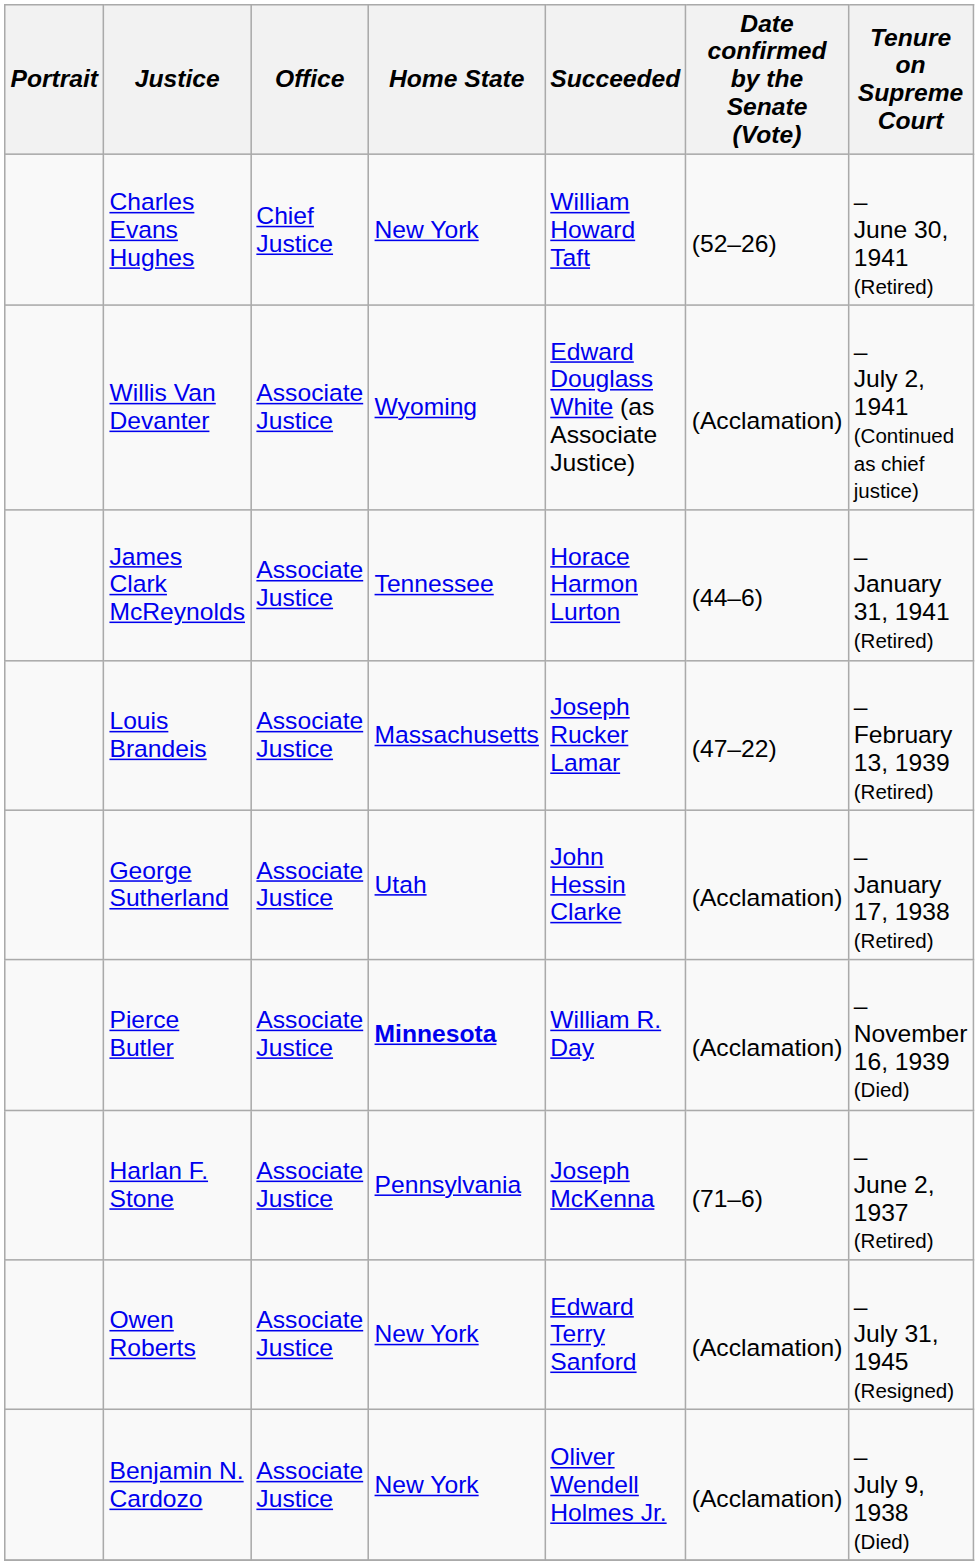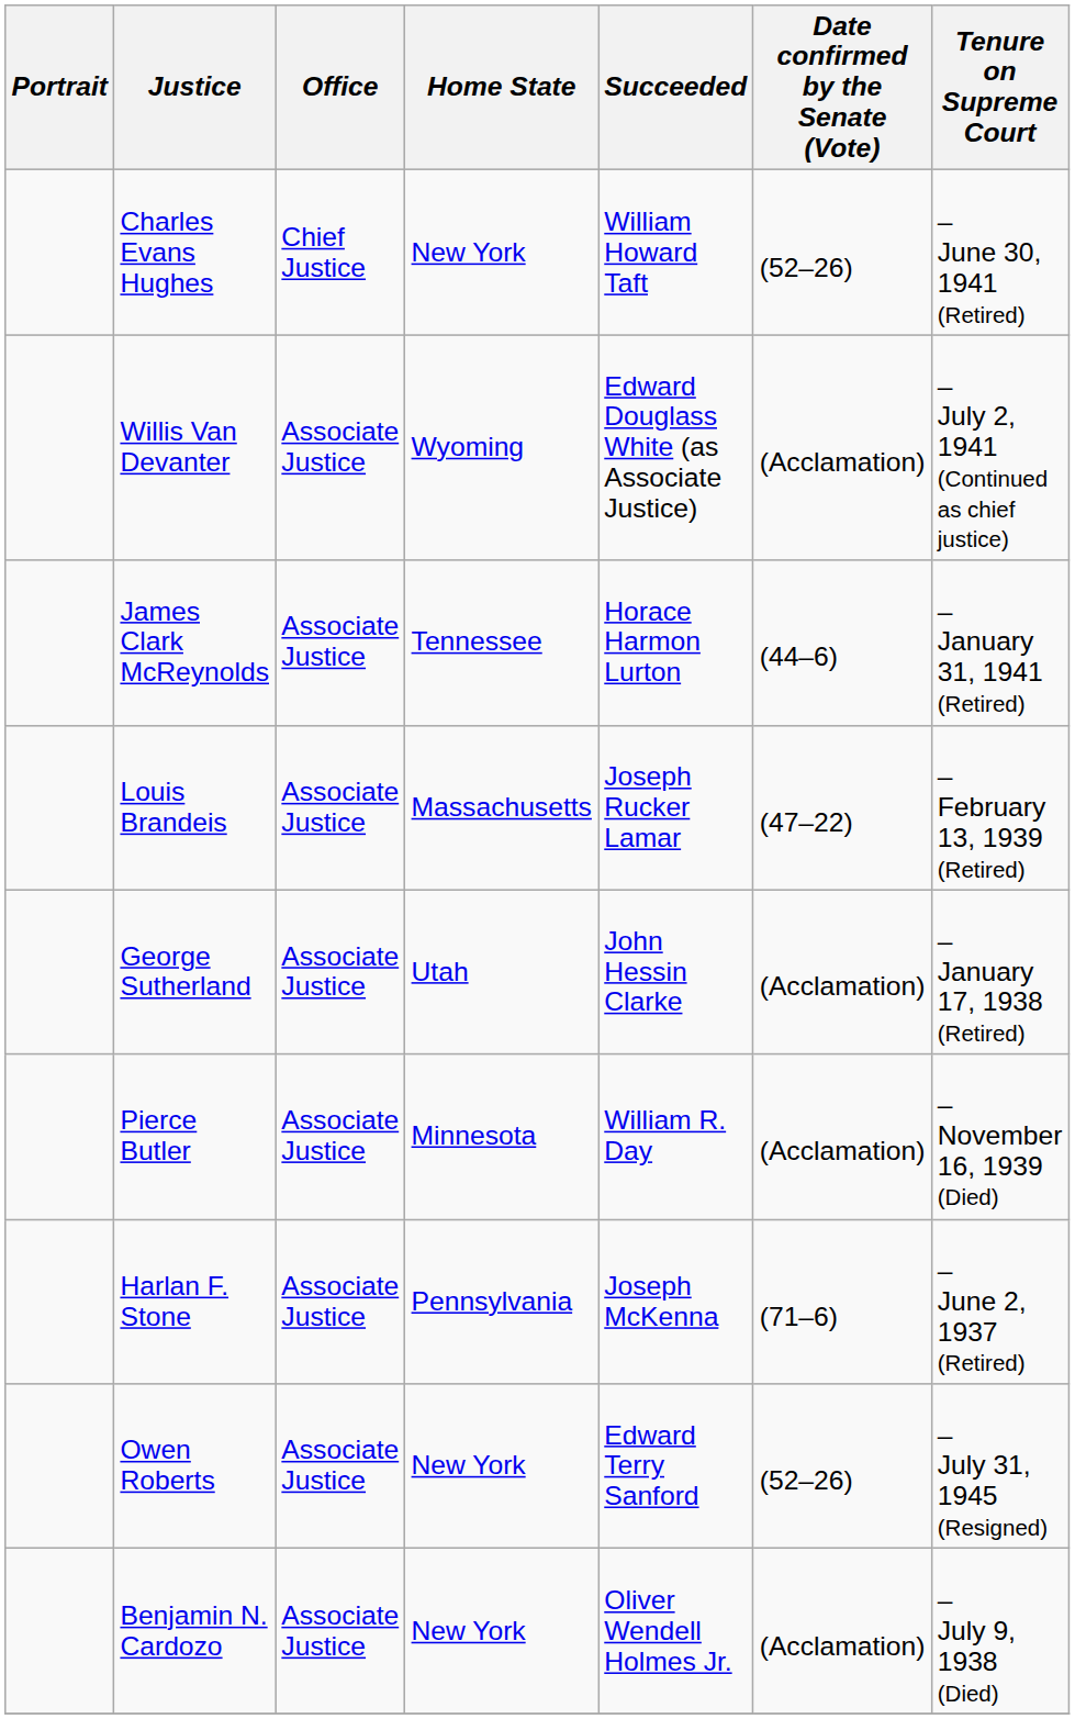Pierce Butler | Home State: bold -> normal
Owen Roberts | Date confirmed by the Senate (Vote): (Acclamation) -> (52–26)
